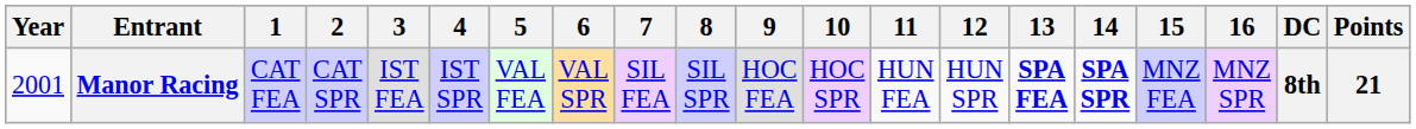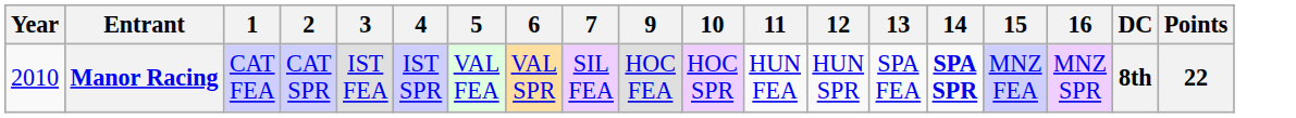- column: 8 | SIL SPR
Manor Racing | Year: 2001 -> 2010
Manor Racing | 13: bold -> normal
Manor Racing | Points: 21 -> 22
